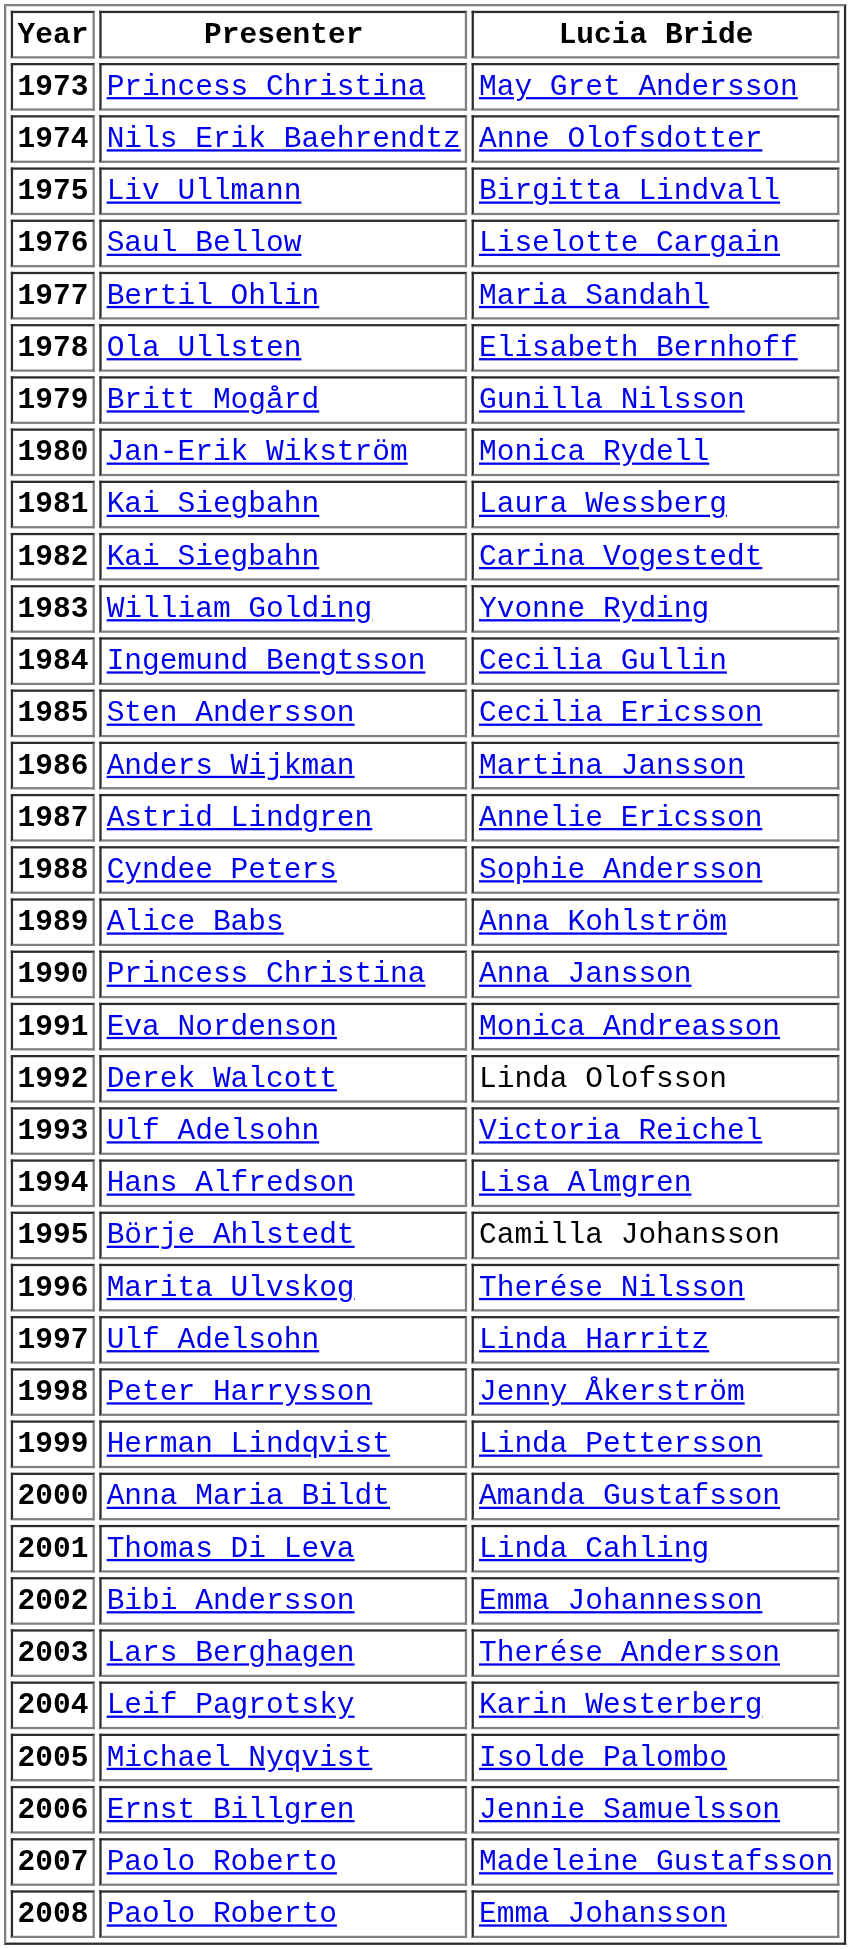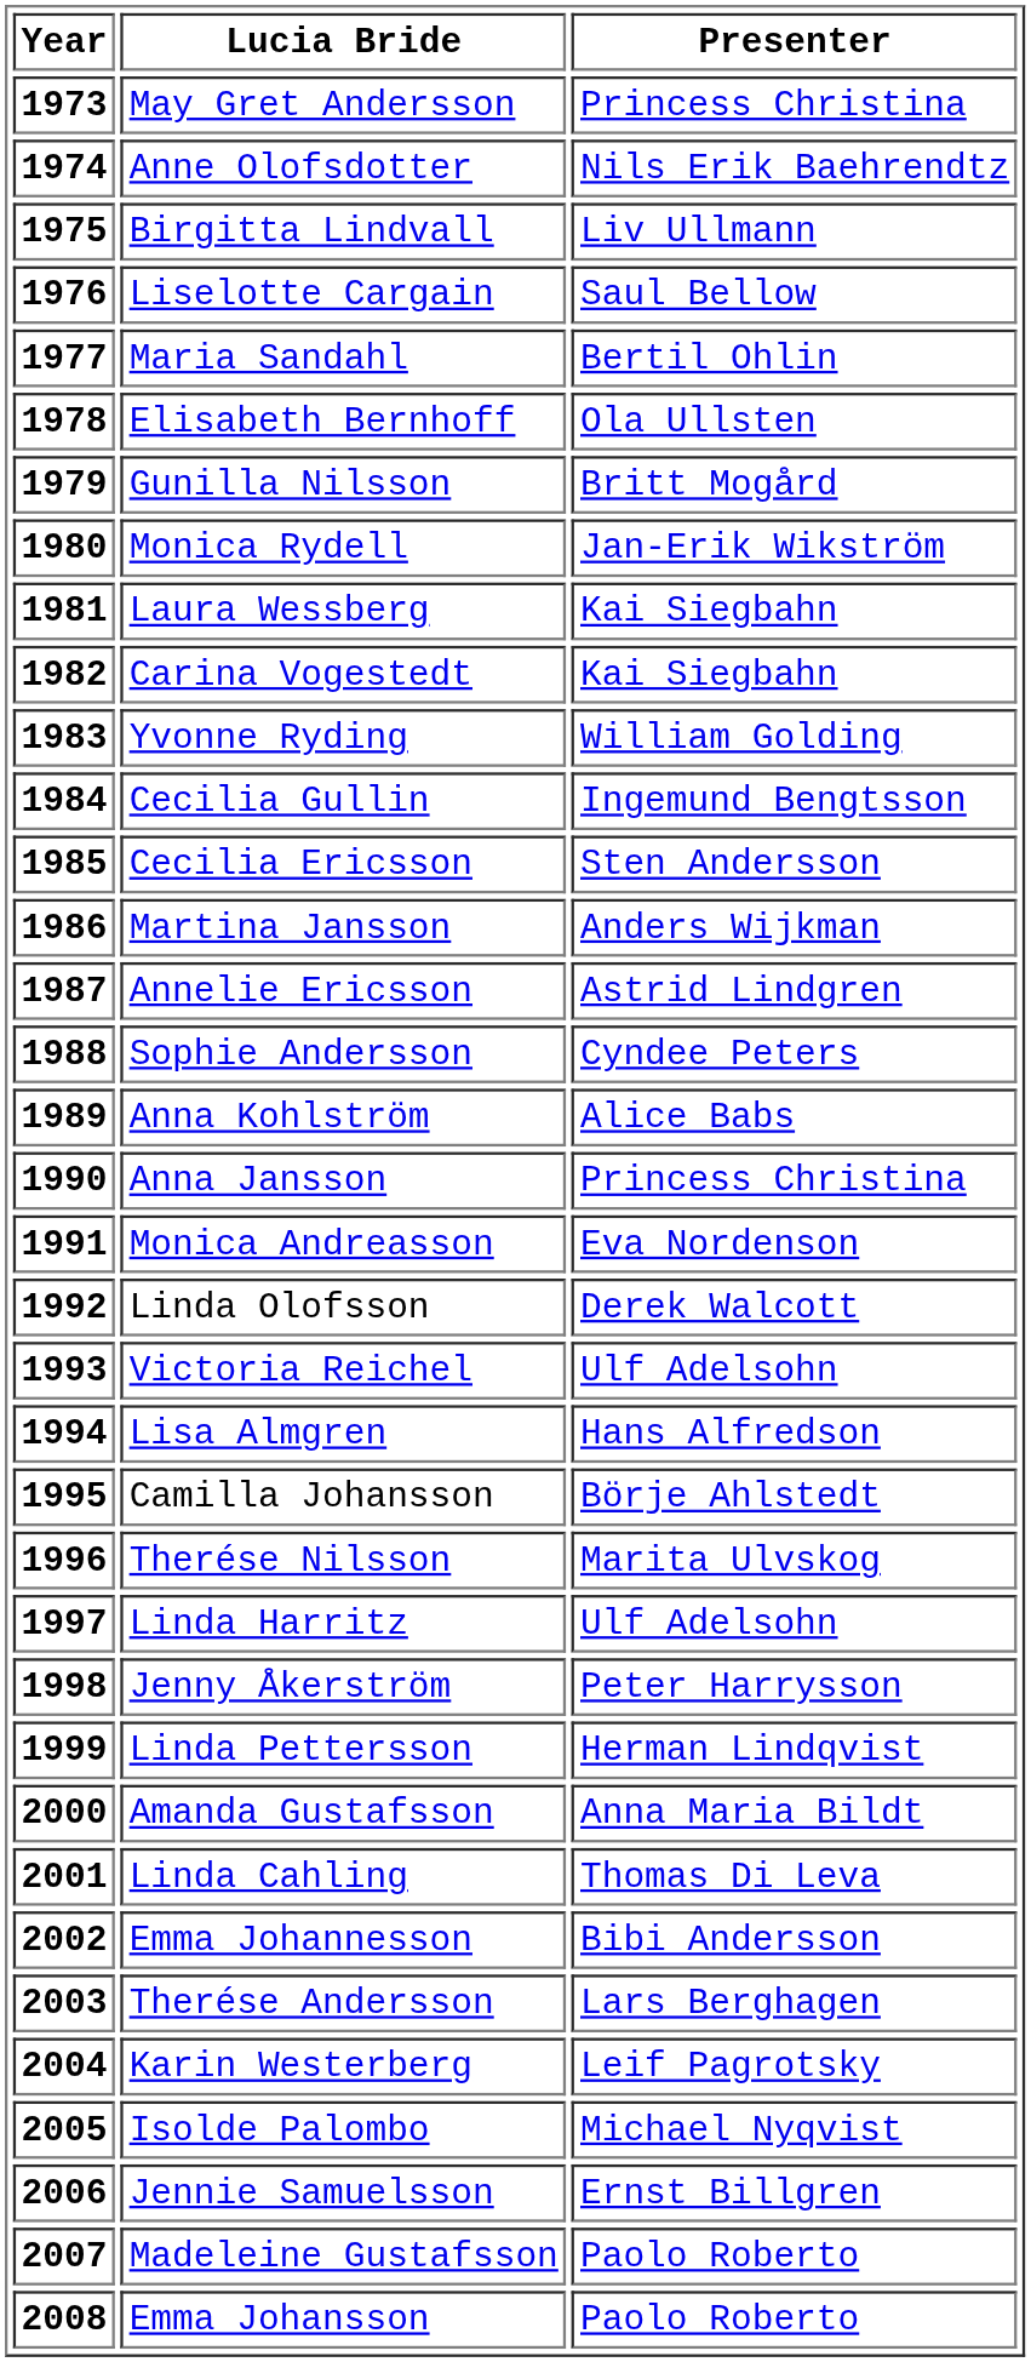columns swapped: Lucia Bride <-> Presenter
